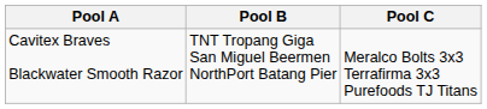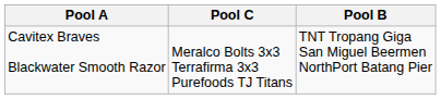columns swapped: Pool B <-> Pool C
